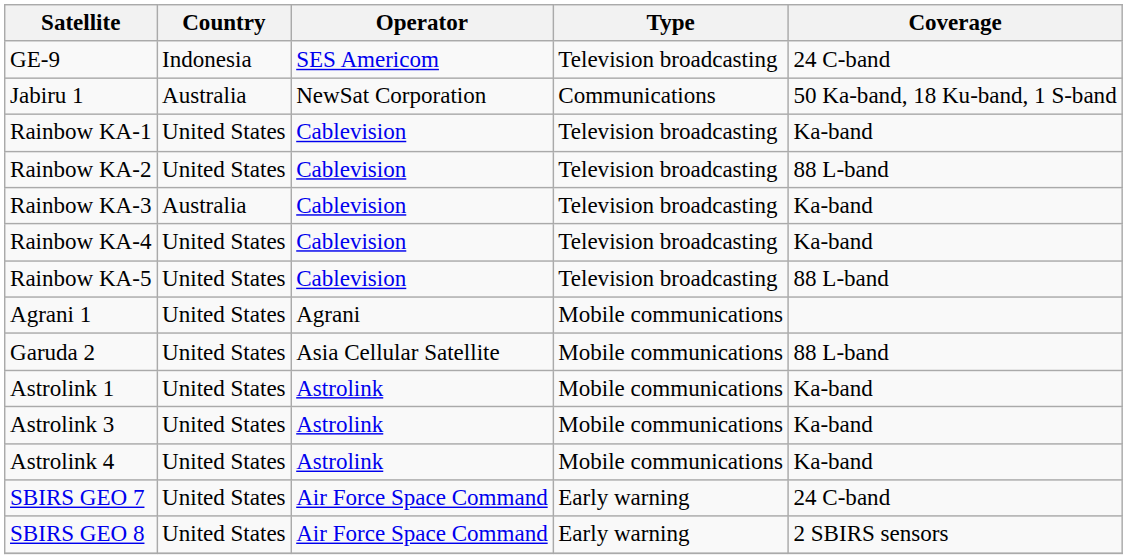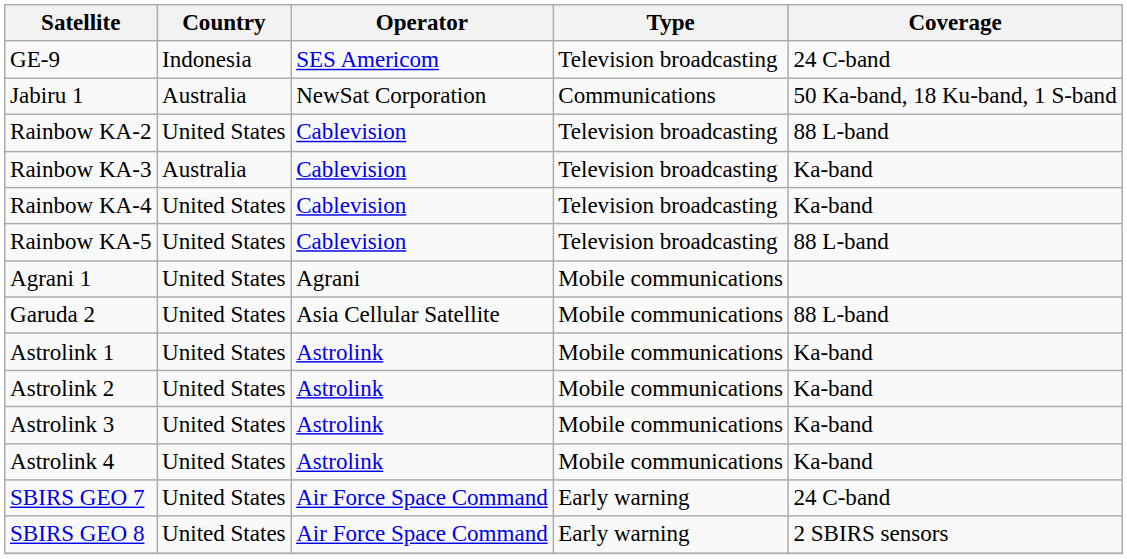- row: Rainbow KA-1 | United States | Cablevision | Television broadcasting | Ka-band
+ row: Astrolink 2 | United States | Astrolink | Mobile communications | Ka-band
